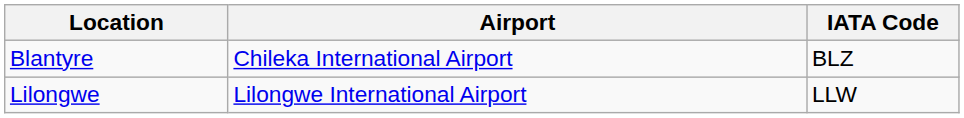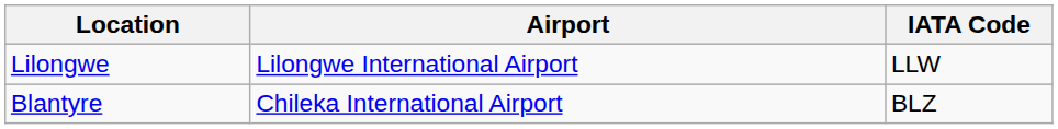rows swapped: Blantyre <-> Lilongwe
